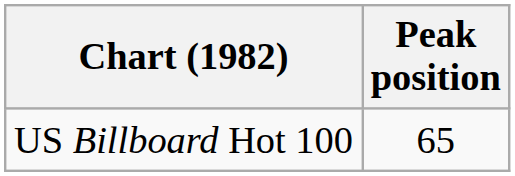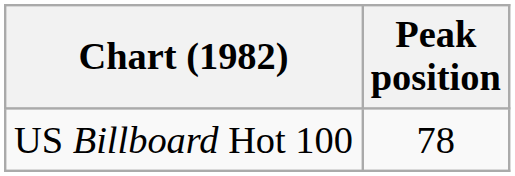US Billboard Hot 100 | Peak position: 65 -> 78
